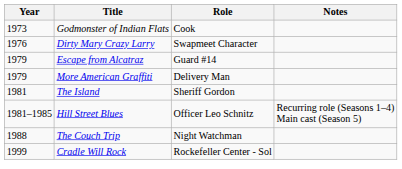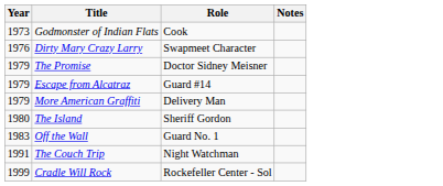+ row: 1979 | The Promise | Doctor Sidney Meisner
The Island | Year: 1981 -> 1980
+ row: 1983 | Off the Wall | Guard No. 1
- row: 1981–1985 | Hill Street Blues | Officer Leo Schnitz | Recurring role (Seasons 1–4) Main cast (Season 5)
The Couch Trip | Year: 1988 -> 1991
